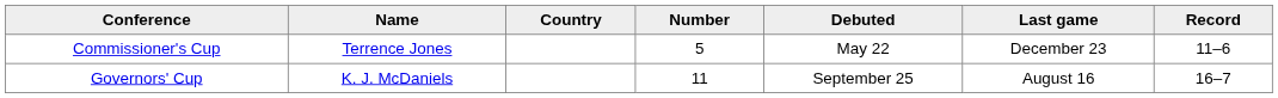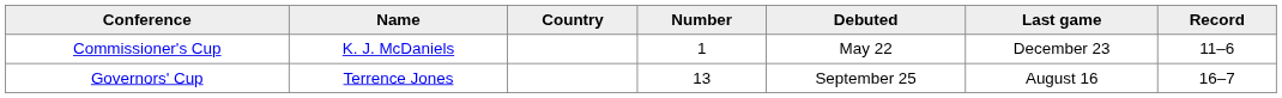Commissioner's Cup | Name: Terrence Jones -> K. J. McDaniels
Commissioner's Cup | Number: 5 -> 1
Governors' Cup | Name: K. J. McDaniels -> Terrence Jones
Governors' Cup | Number: 11 -> 13
